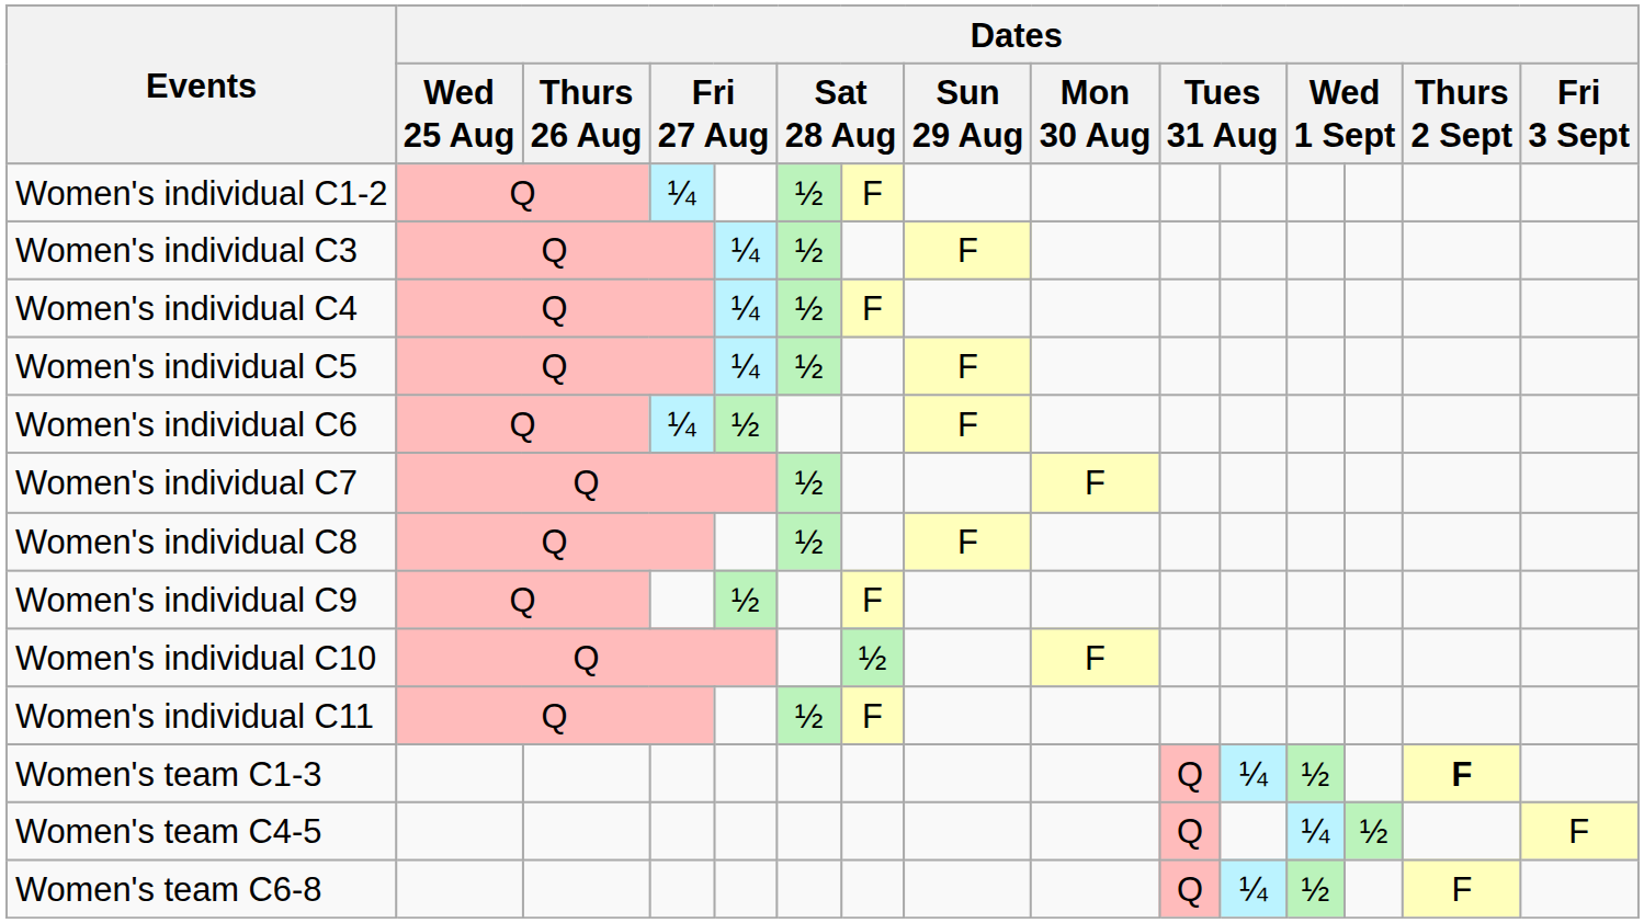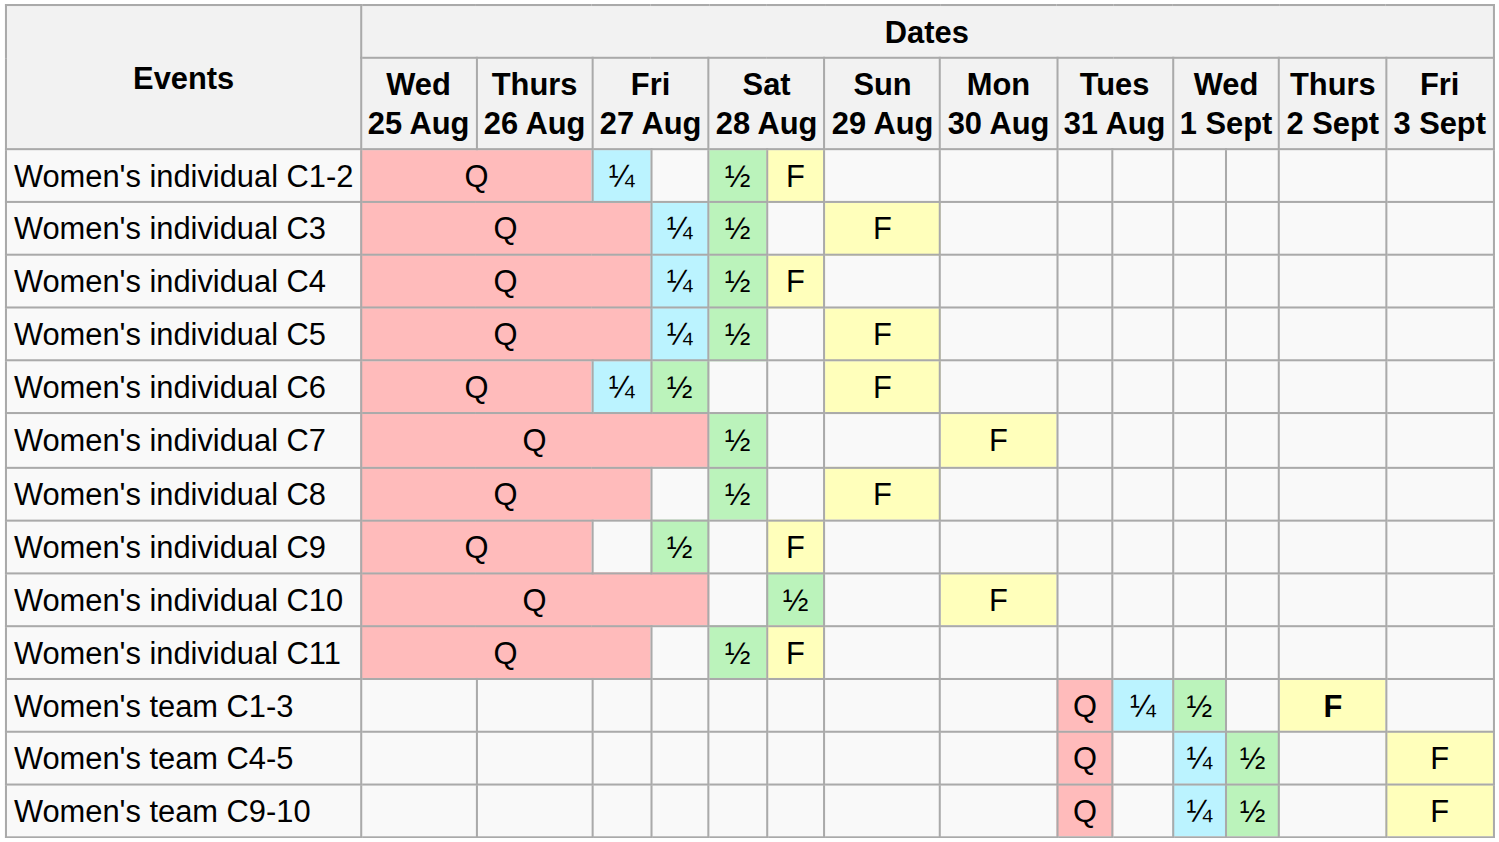- row: Women's team C6-8 | Q | ¼ | ½ | F
+ row: Women's team C9-10 | Q | ¼ | ½ | F
